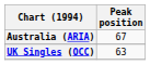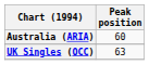Australia (ARIA) | Peak position: 67 -> 60
